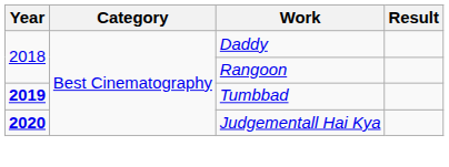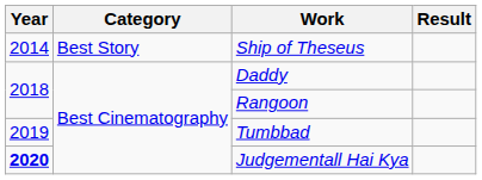+ row: 2014 | Best Story | Ship of Theseus
Tumbbad | Year: bold -> normal
